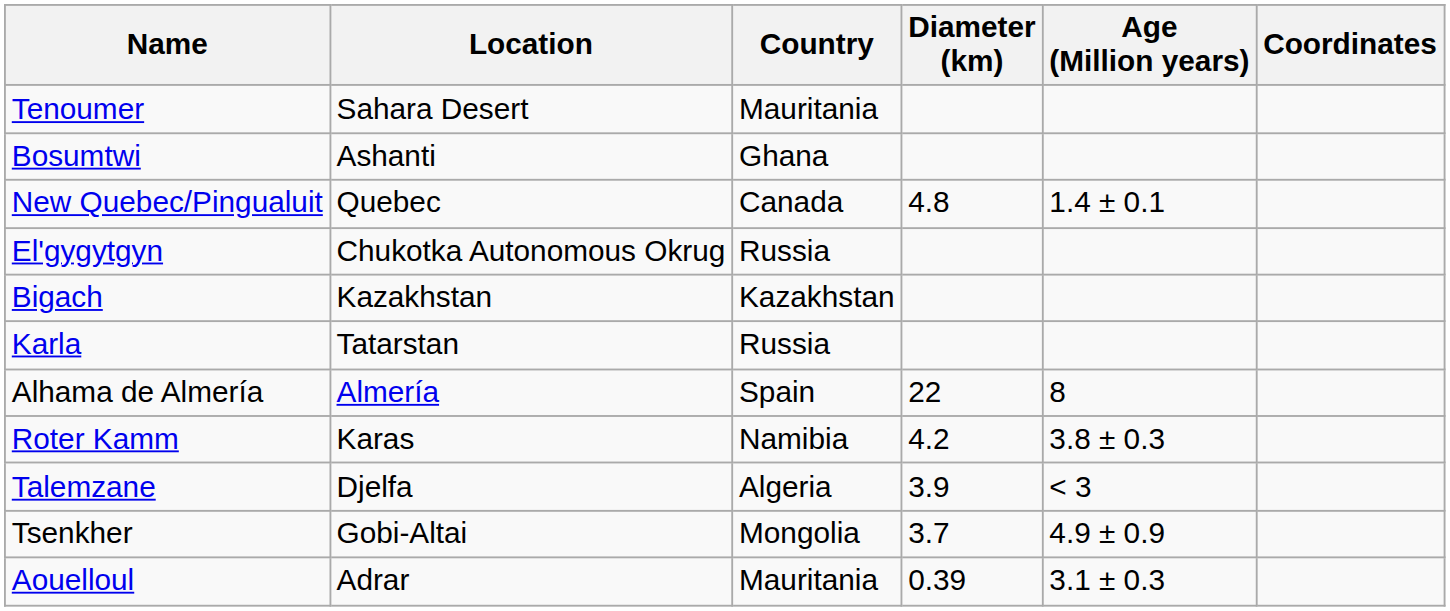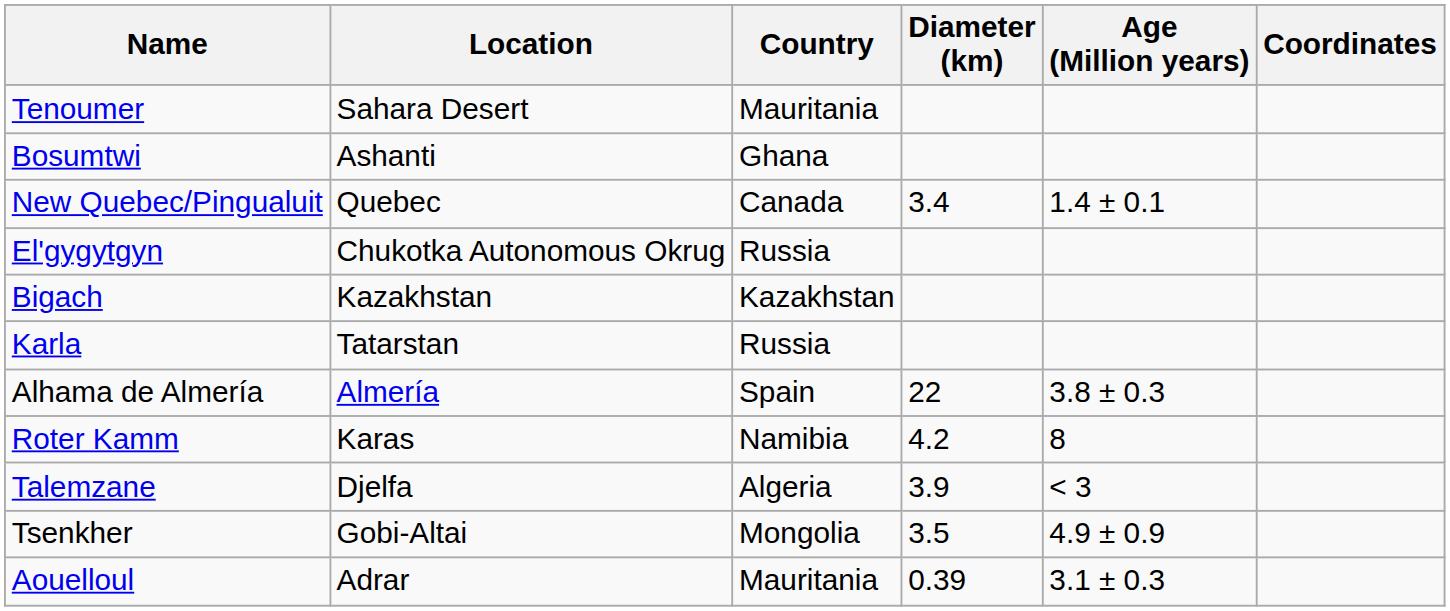New Quebec/Pingualuit | Diameter (km): 4.8 -> 3.4
Alhama de Almería | Age (Million years): 8 -> 3.8 ± 0.3
Roter Kamm | Age (Million years): 3.8 ± 0.3 -> 8
Tsenkher | Diameter (km): 3.7 -> 3.5
